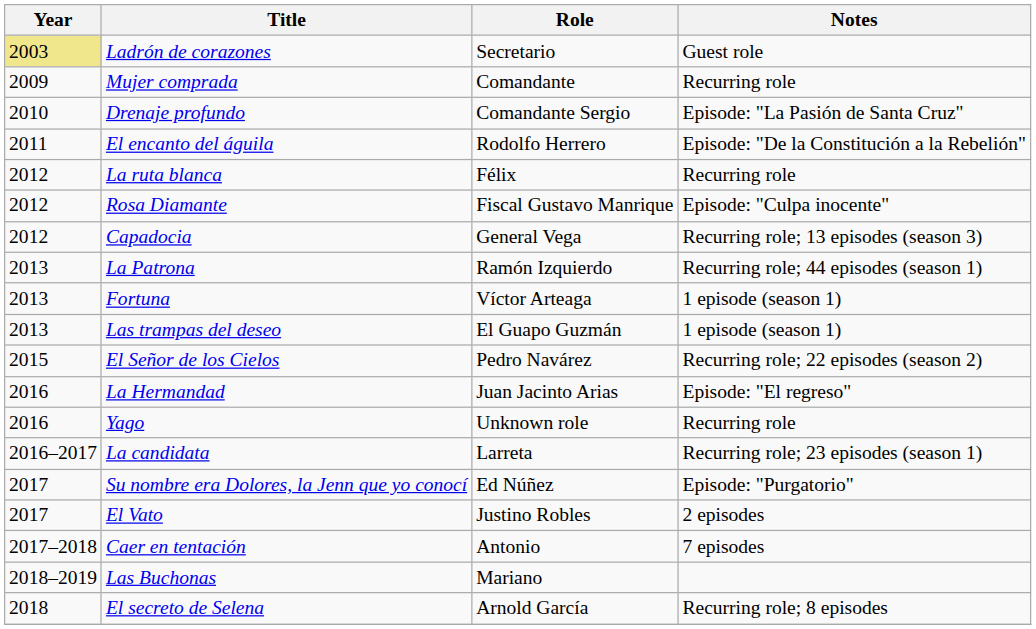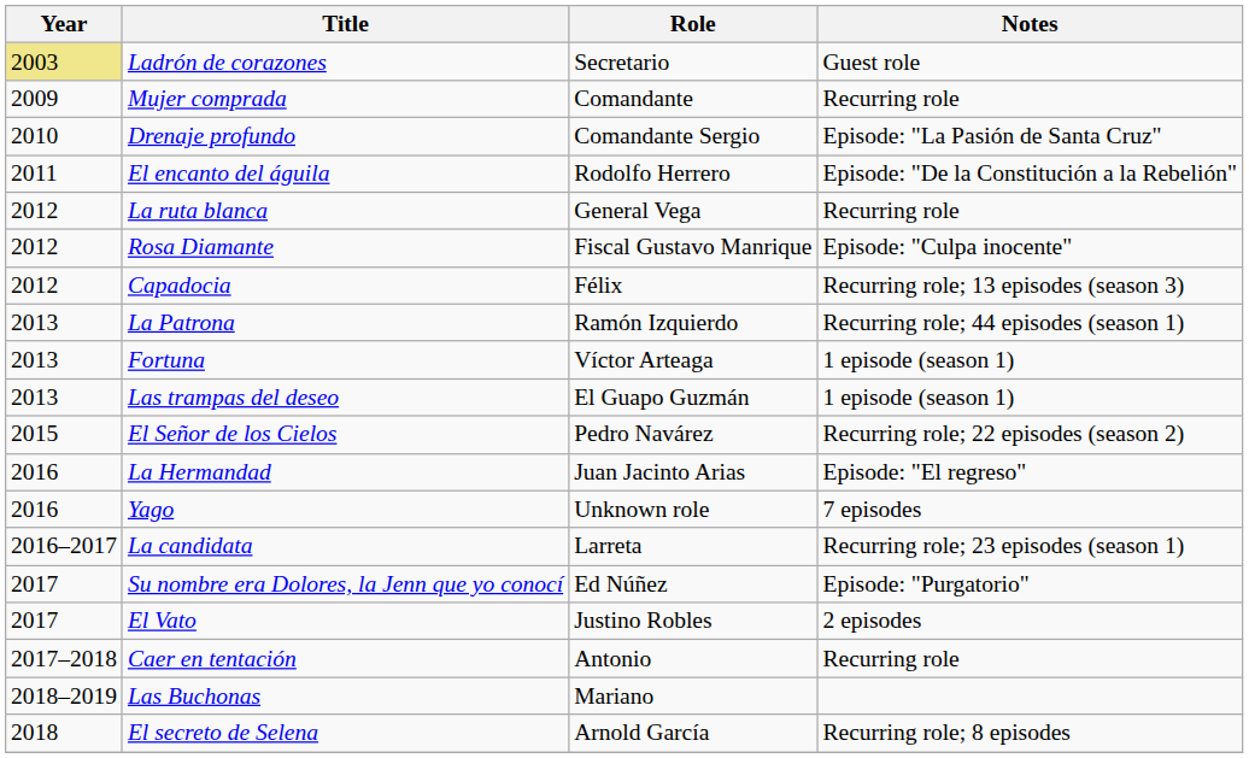La ruta blanca | Role: Félix -> General Vega
Capadocia | Role: General Vega -> Félix
Yago | Notes: Recurring role -> 7 episodes
Caer en tentación | Notes: 7 episodes -> Recurring role
